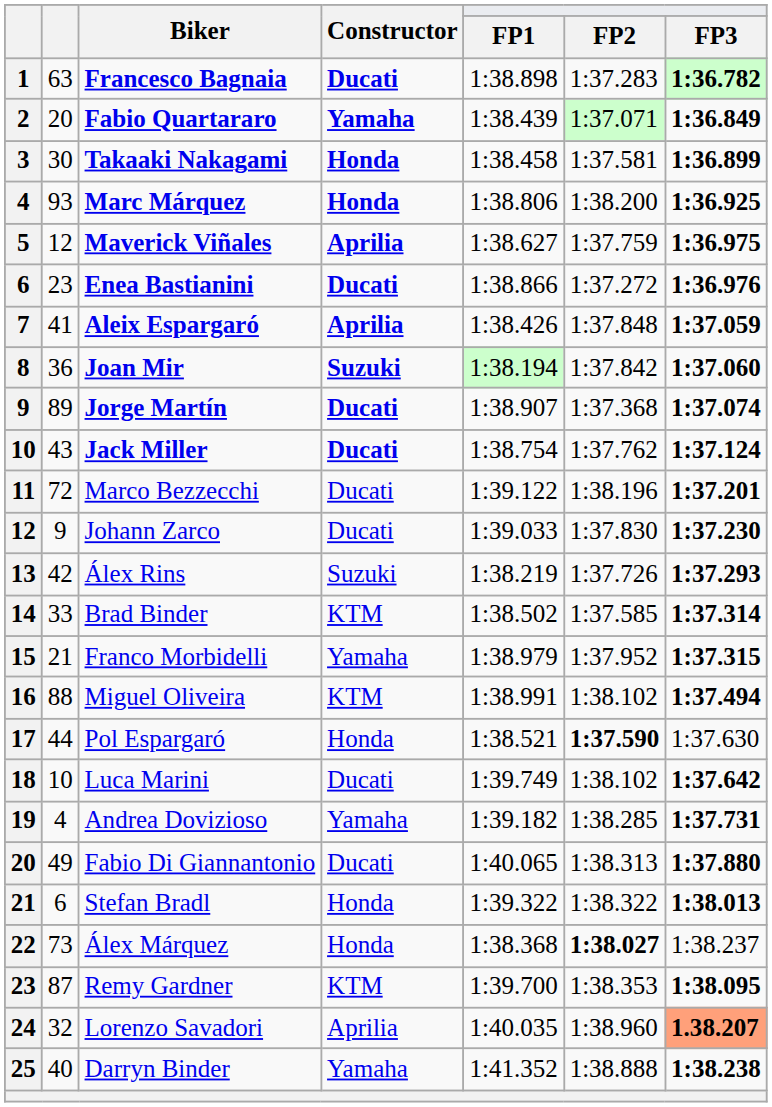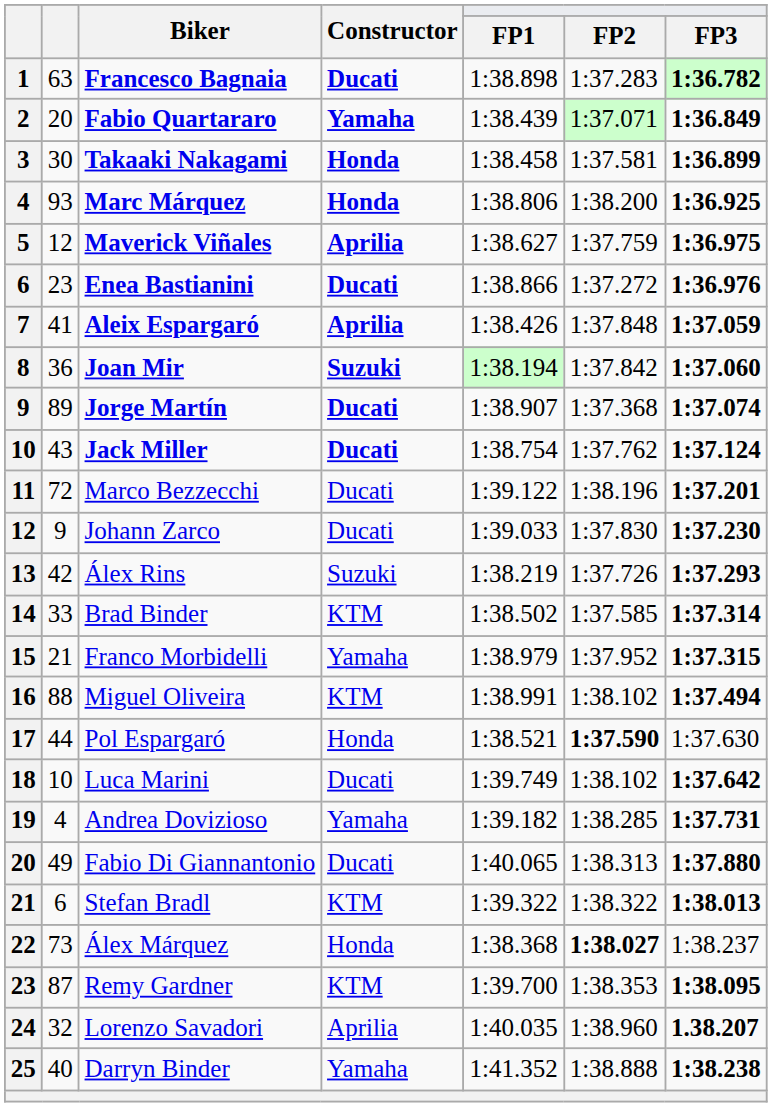Stefan Bradl | Constructor: Honda -> KTM
Lorenzo Savadori | FP3: lightsalmon background -> no background
